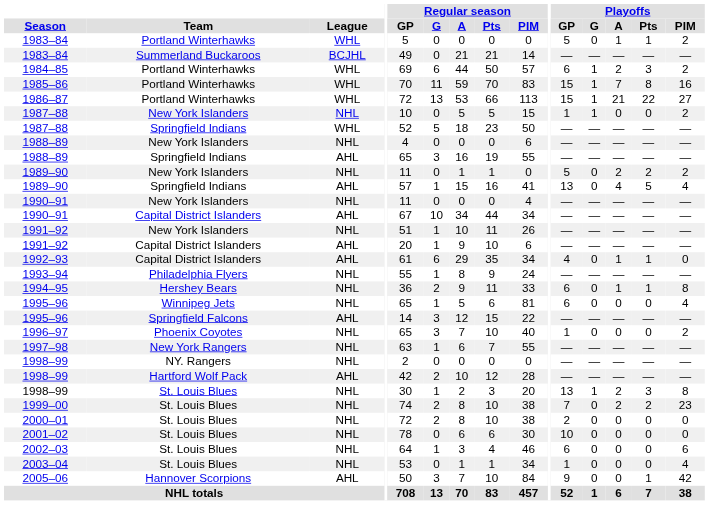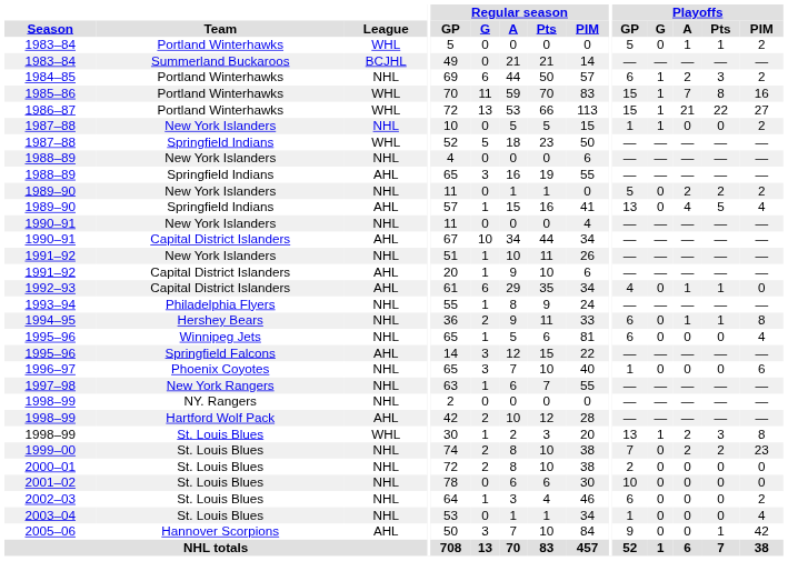1984–85 | League: WHL -> NHL
1996–97 | Playoffs / PIM: 2 -> 6
1998–99 / St. Louis Blues | League: NHL -> WHL
2002–03 | Playoffs / PIM: 6 -> 2
